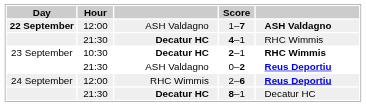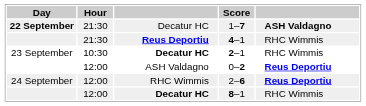1–7 | Hour: 12:00 -> 21:30
1–7 | column 3: ASH Valdagno -> Decatur HC
4–1 | column 3: Decatur HC -> Reus Deportiu
2–1 | column 5: bold -> normal
0–2 | Hour: 21:30 -> 12:00
8–1 | Hour: 21:30 -> 12:00
8–1 | column 5: Decatur HC -> RHC Wimmis
